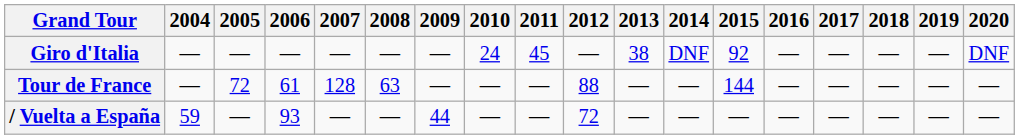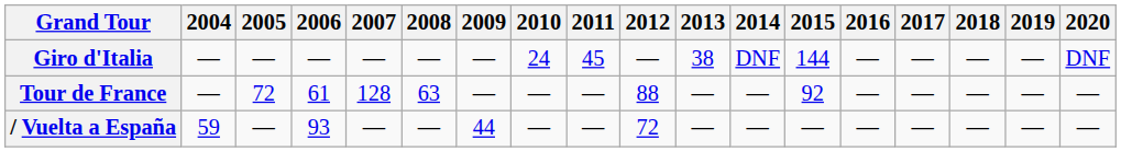Giro d'Italia | 2015: 92 -> 144
Tour de France | 2015: 144 -> 92
